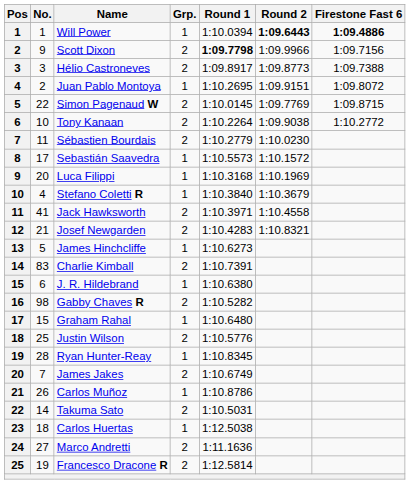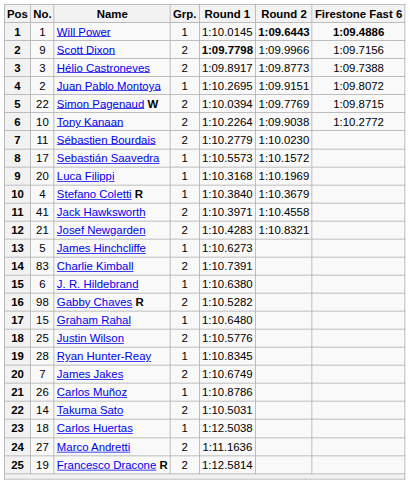Will Power | Round 1: 1:10.0394 -> 1:10.0145
Simon Pagenaud W | Round 1: 1:10.0145 -> 1:10.0394
